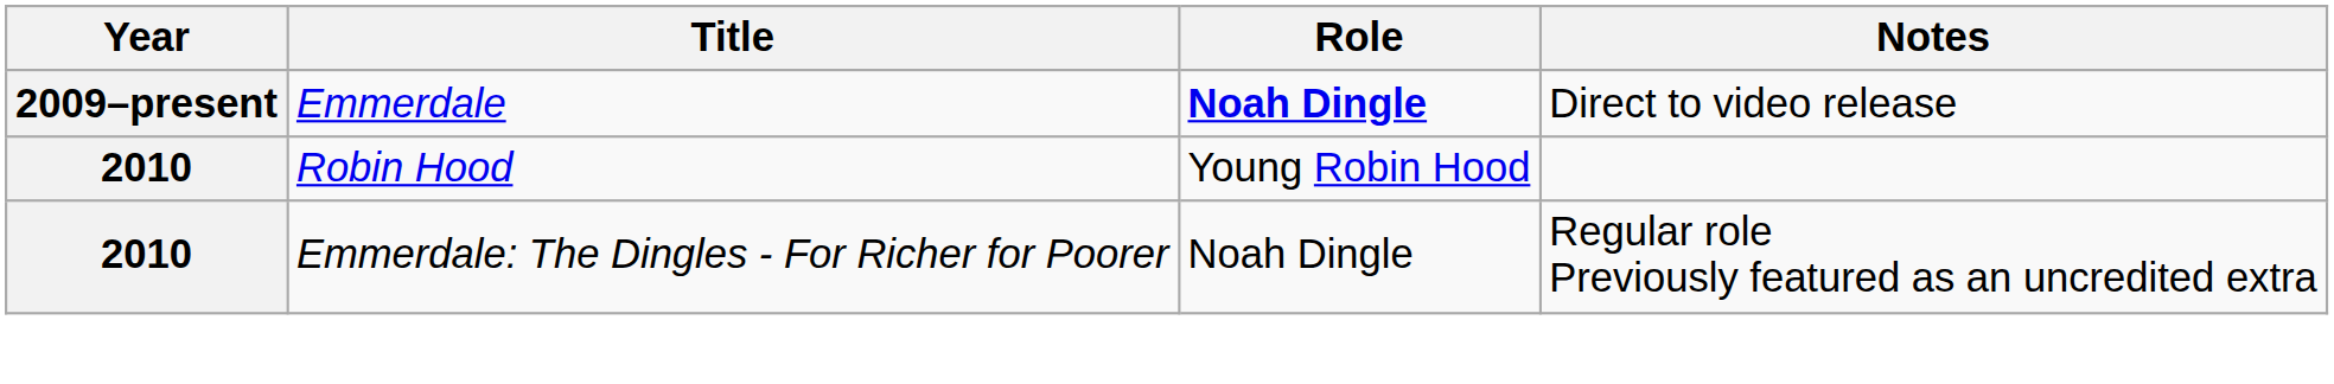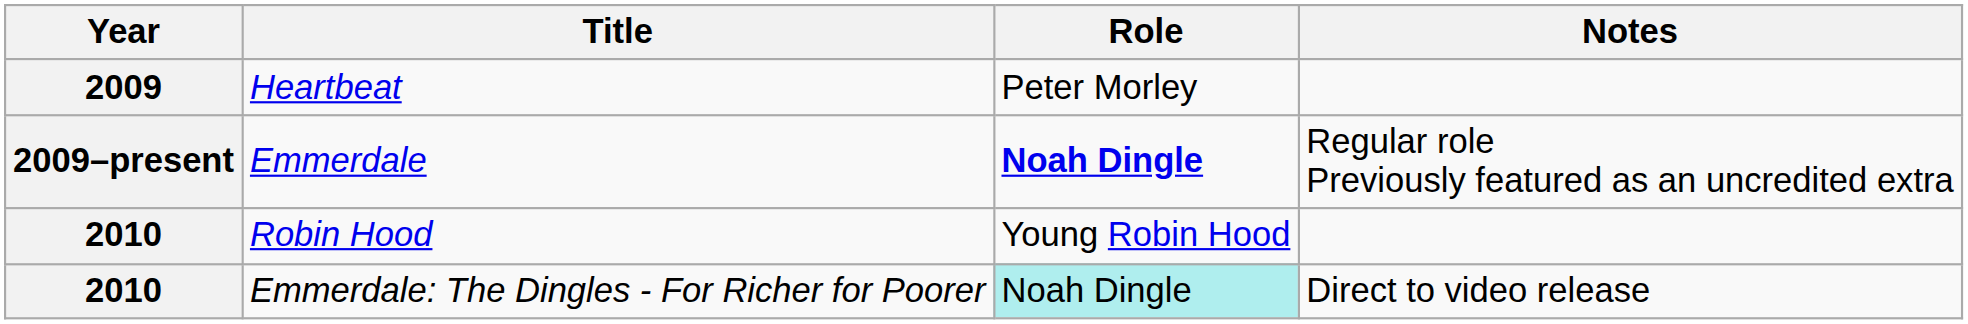+ row: 2009 | Heartbeat | Peter Morley
Emmerdale | Notes: Direct to video release -> Regular role Previously featured as an uncredited extra
Emmerdale: The Dingles - For Richer for Poorer | Role: no background -> paleturquoise background
Emmerdale: The Dingles - For Richer for Poorer | Notes: Regular role Previously featured as an uncredited extra -> Direct to video release
